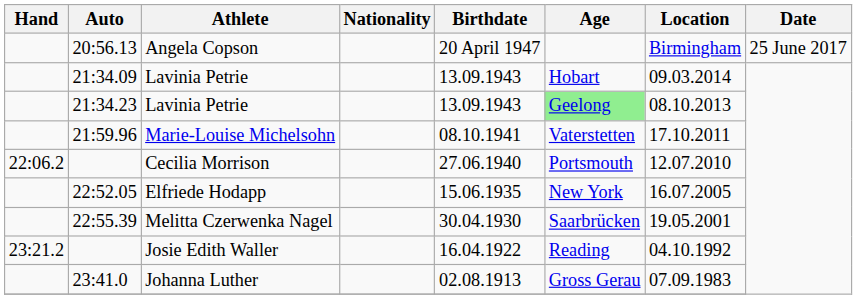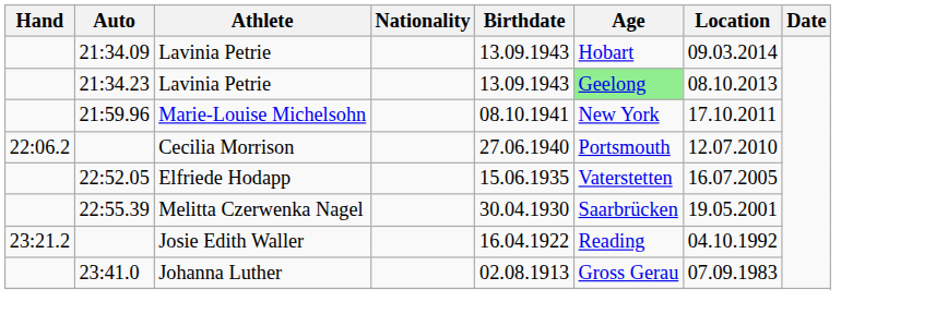- row: 20:56.13 | Angela Copson | 20 April 1947 | Birmingham | 25 June 2017
21:59.96 | Age: Vaterstetten -> New York
22:52.05 | Age: New York -> Vaterstetten
